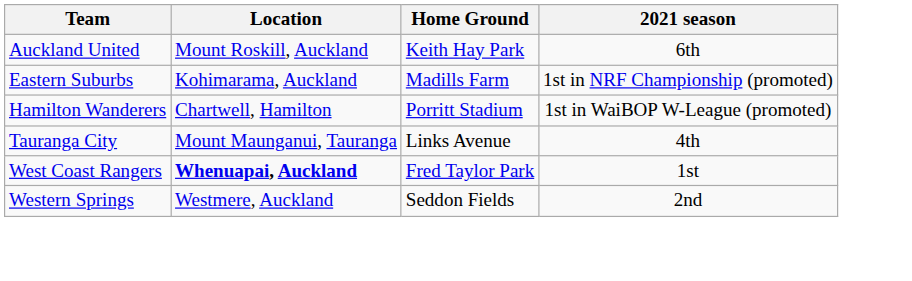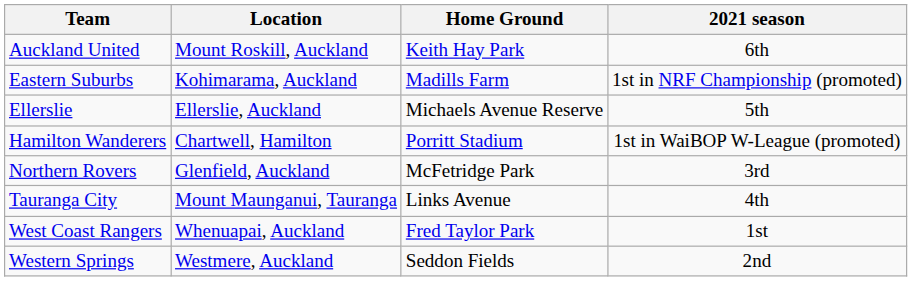+ row: Ellerslie | Ellerslie, Auckland | Michaels Avenue Reserve | 5th
+ row: Northern Rovers | Glenfield, Auckland | McFetridge Park | 3rd
West Coast Rangers | Location: bold -> normal
